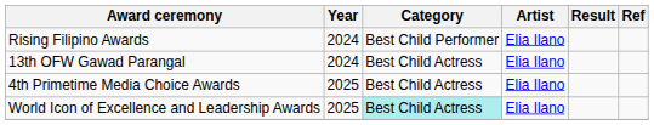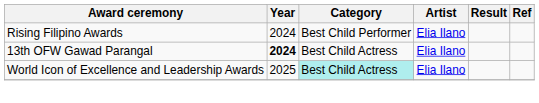13th OFW Gawad Parangal | Year: normal -> bold
- row: 4th Primetime Media Choice Awards | 2025 | Best Child Actress | Elia Ilano
